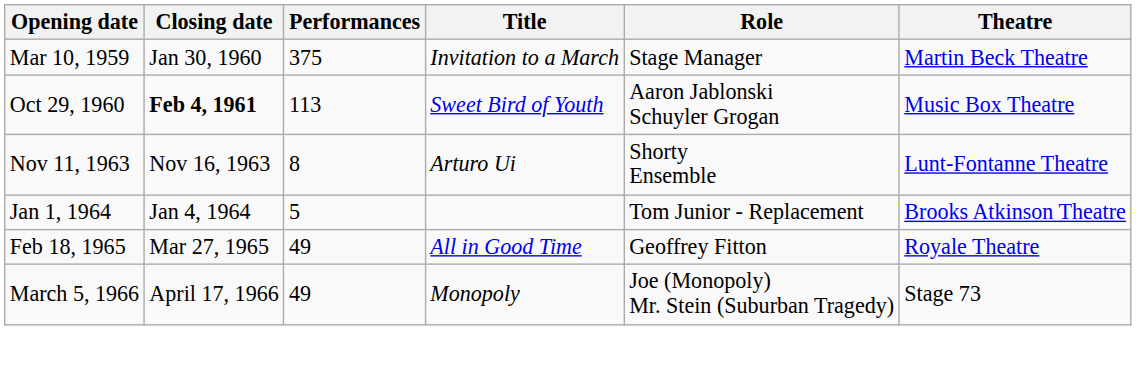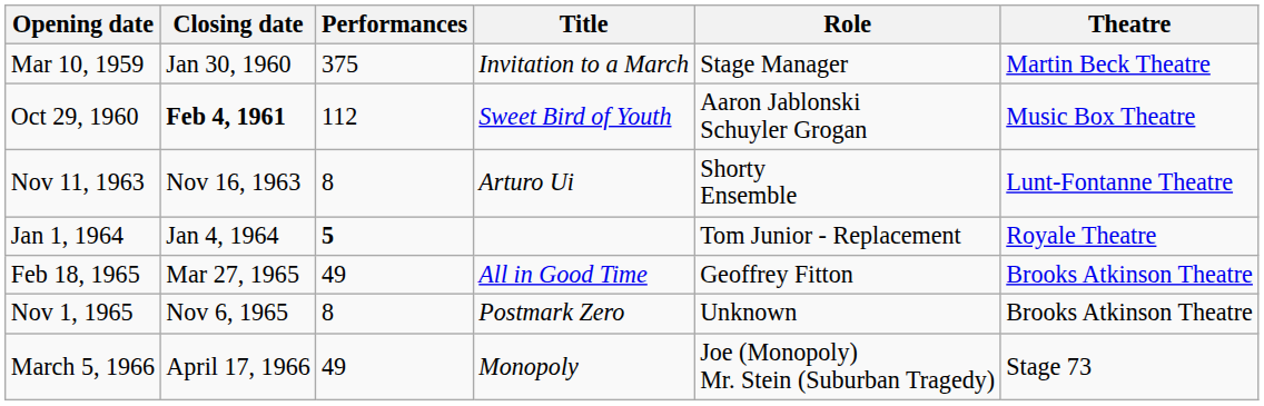Oct 29, 1960 | Performances: 113 -> 112
Jan 1, 1964 | Performances: normal -> bold
Jan 1, 1964 | Theatre: Brooks Atkinson Theatre -> Royale Theatre
Feb 18, 1965 | Theatre: Royale Theatre -> Brooks Atkinson Theatre
+ row: Nov 1, 1965 | Nov 6, 1965 | 8 | Postmark Zero | Unknown | Brooks Atkinson Theatre
